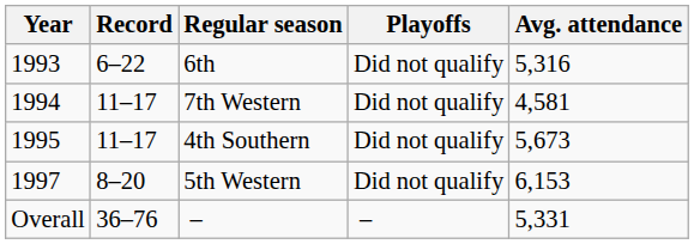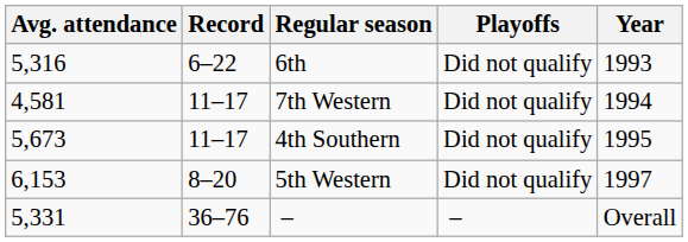columns swapped: Year <-> Avg. attendance
